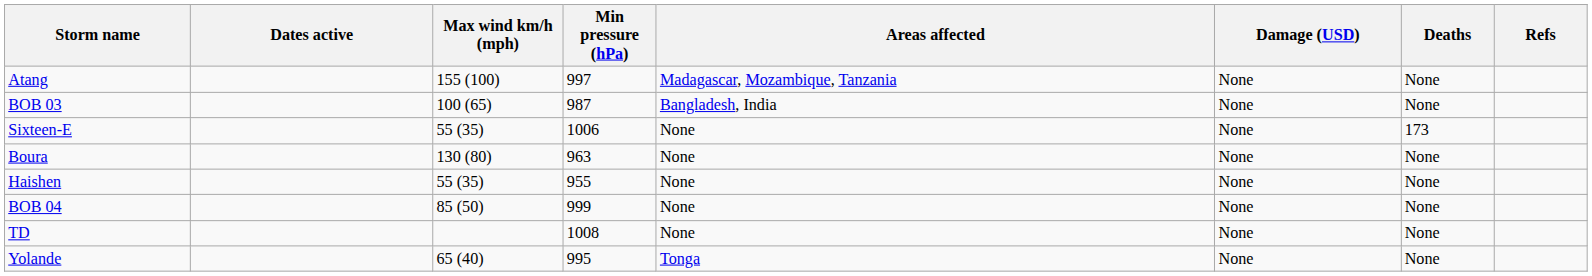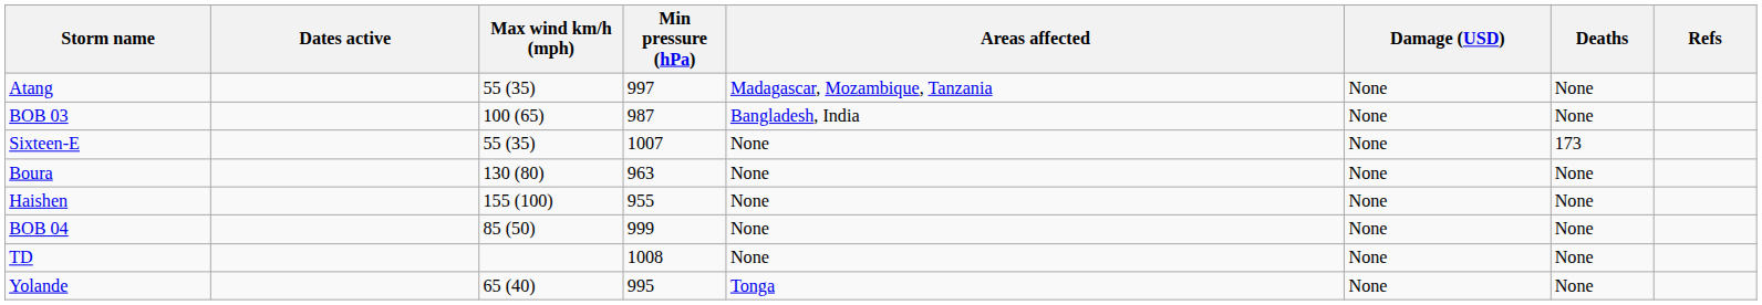Atang | Max wind km/h (mph): 155 (100) -> 55 (35)
Sixteen-E | Min pressure (hPa): 1006 -> 1007
Haishen | Max wind km/h (mph): 55 (35) -> 155 (100)
